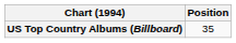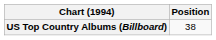US Top Country Albums (Billboard) | Position: 35 -> 38
